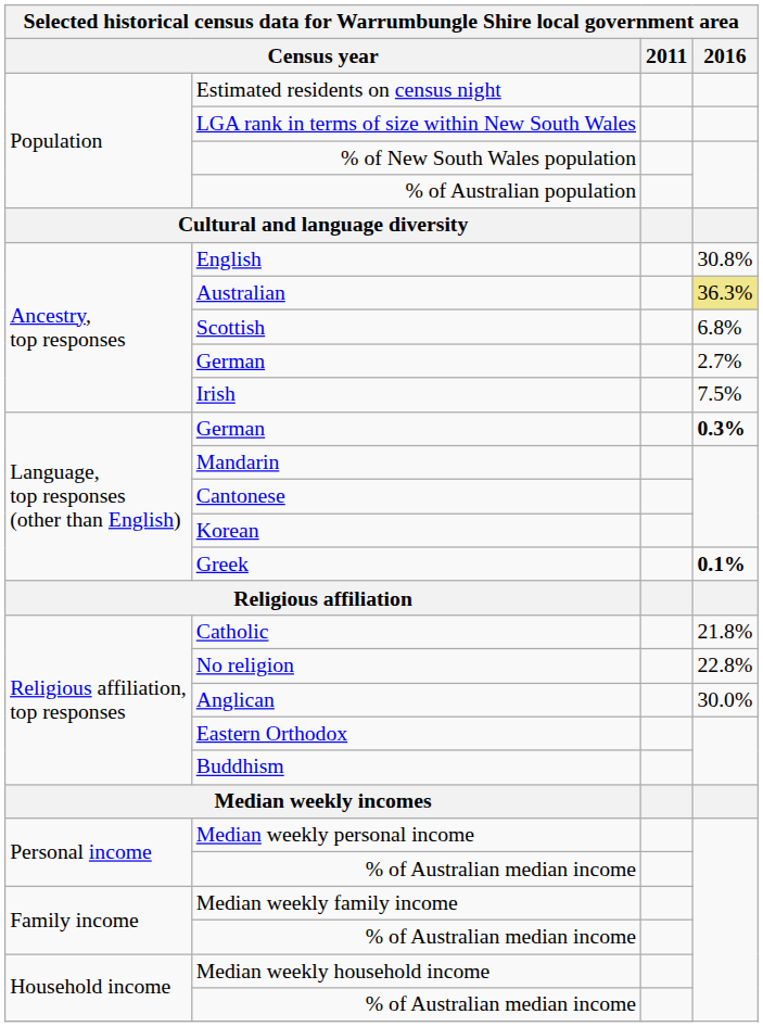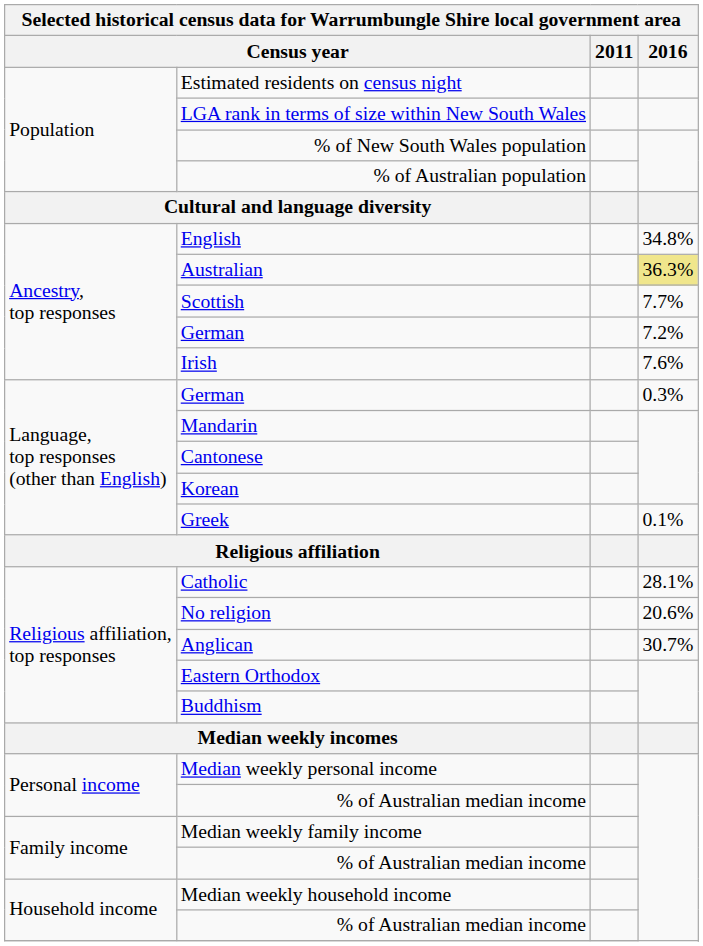English | 2016: 30.8% -> 34.8%
Scottish | 2016: 6.8% -> 7.7%
Ancestry, top responses / German | 2016: 2.7% -> 7.2%
Irish | 2016: 7.5% -> 7.6%
Language, top responses (other than English) / German | 2016: bold -> normal
Greek | 2016: bold -> normal
Catholic | 2016: 21.8% -> 28.1%
No religion | 2016: 22.8% -> 20.6%
Anglican | 2016: 30.0% -> 30.7%
